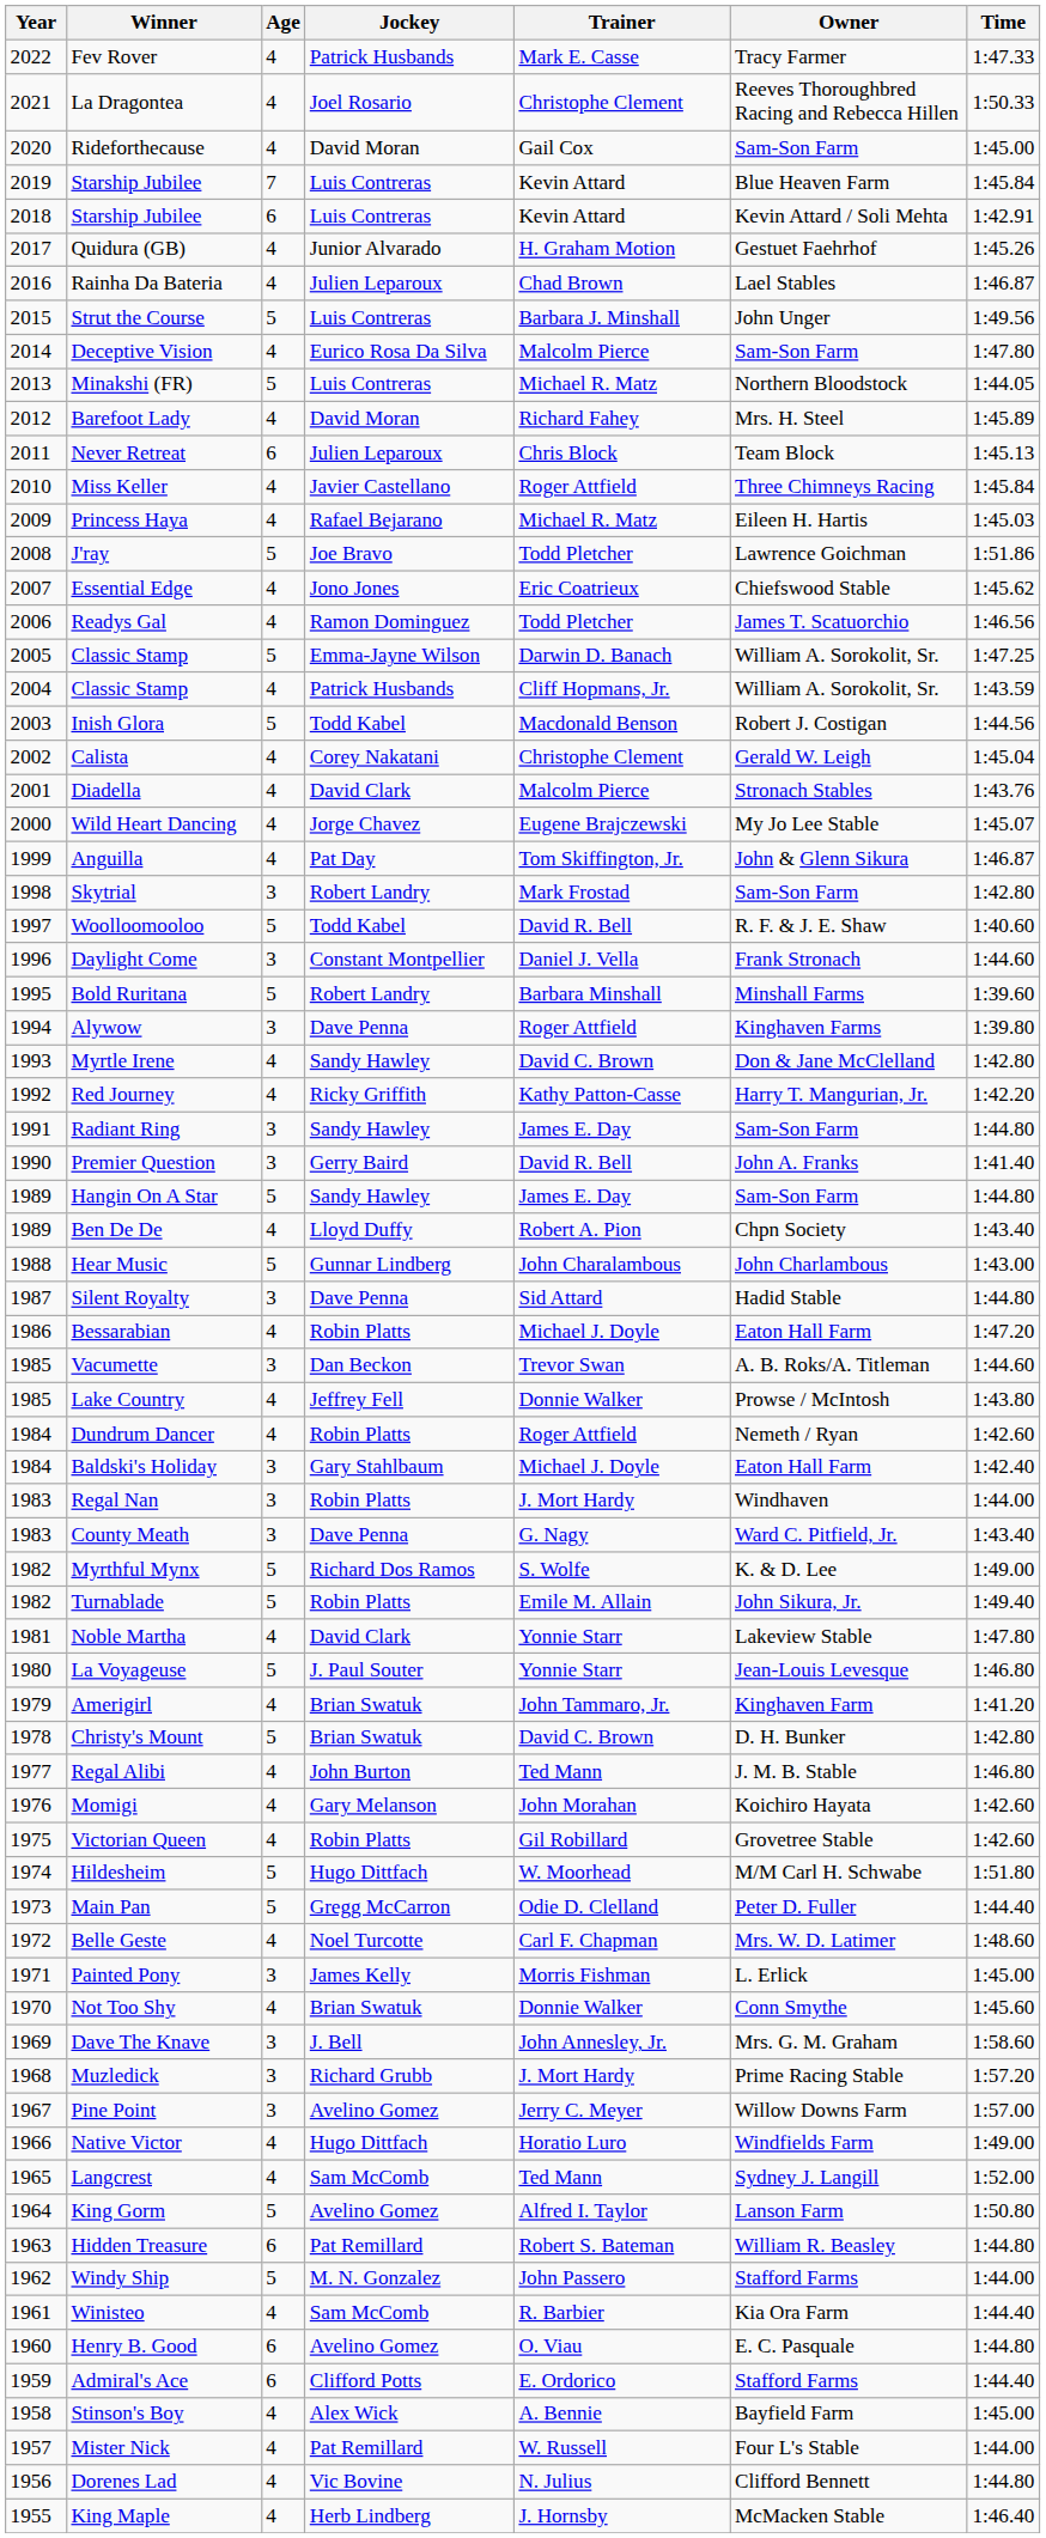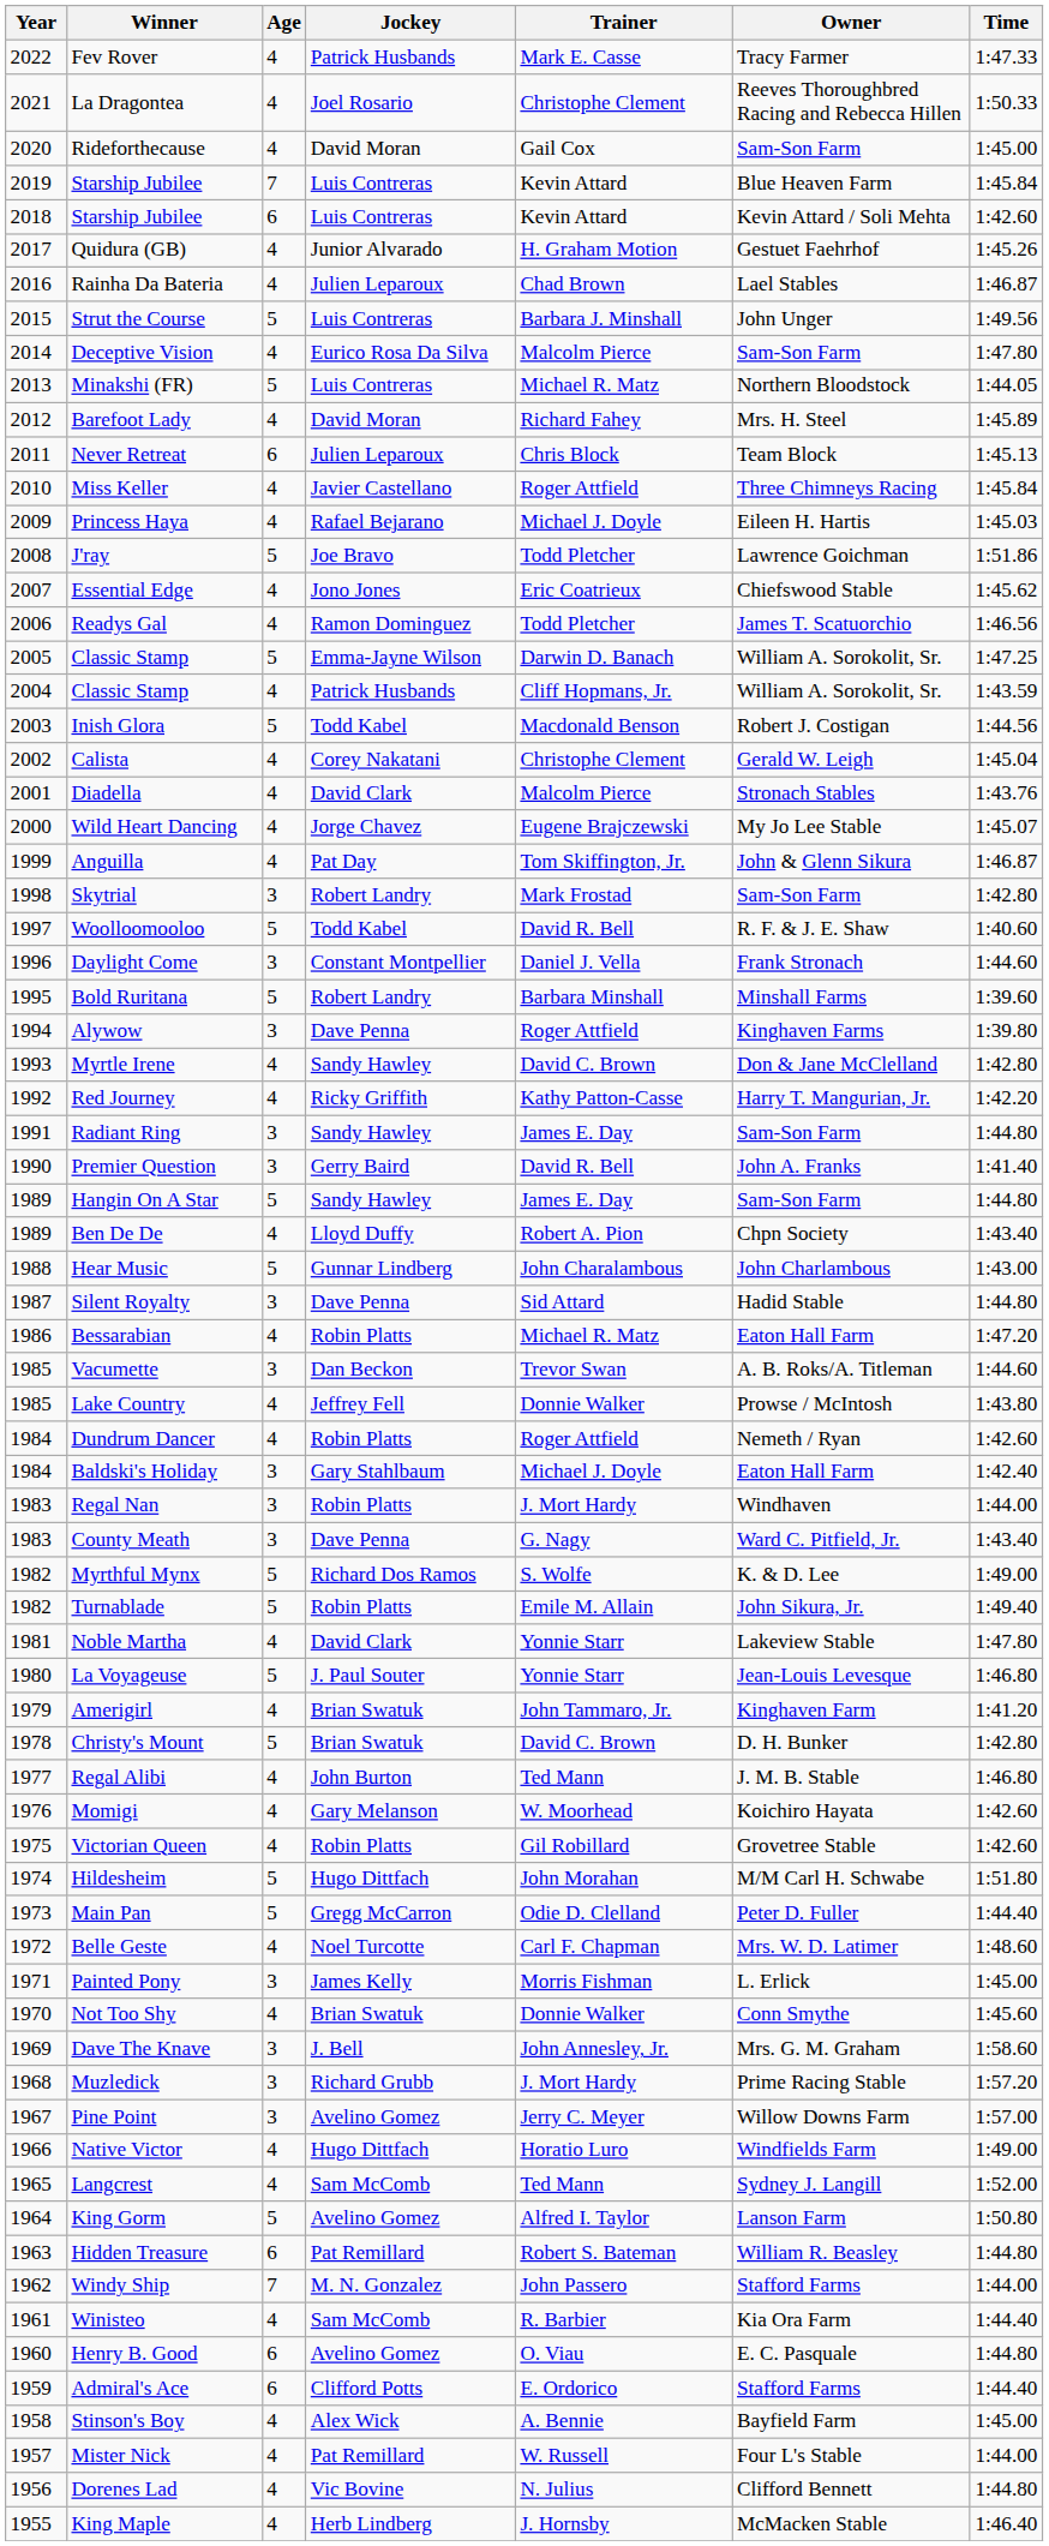2018 / Starship Jubilee | Time: 1:42.91 -> 1:42.60
Princess Haya | Trainer: Michael R. Matz -> Michael J. Doyle
Bessarabian | Trainer: Michael J. Doyle -> Michael R. Matz
Momigi | Trainer: John Morahan -> W. Moorhead
Hildesheim | Trainer: W. Moorhead -> John Morahan
Windy Ship | Age: 5 -> 7
